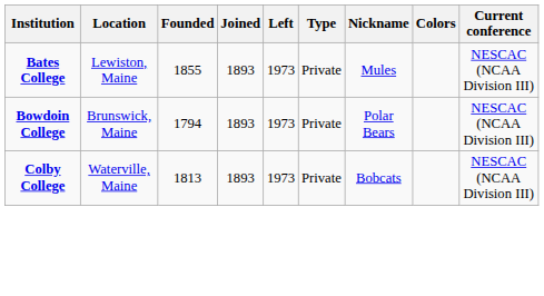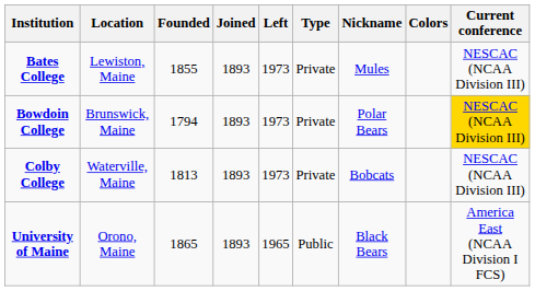Bowdoin College | Current conference: no background -> gold background
+ row: University of Maine | Orono, Maine | 1865 | 1893 | 1965 | Public | Black Bears | America East (NCAA Division I FCS)
